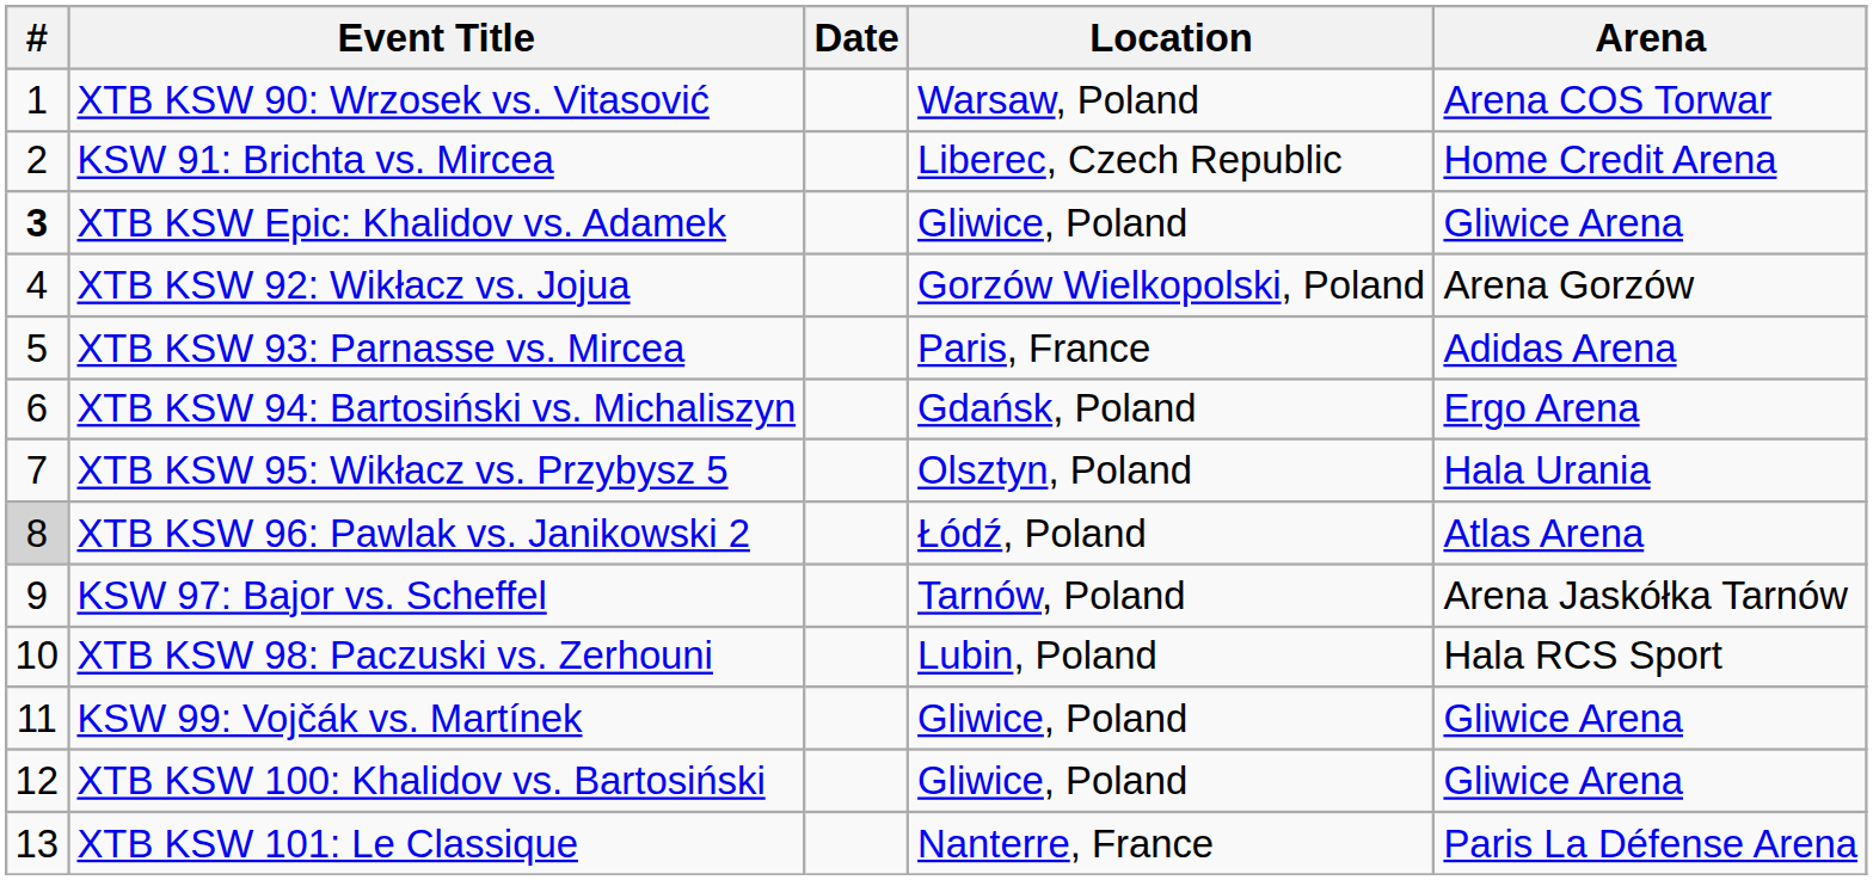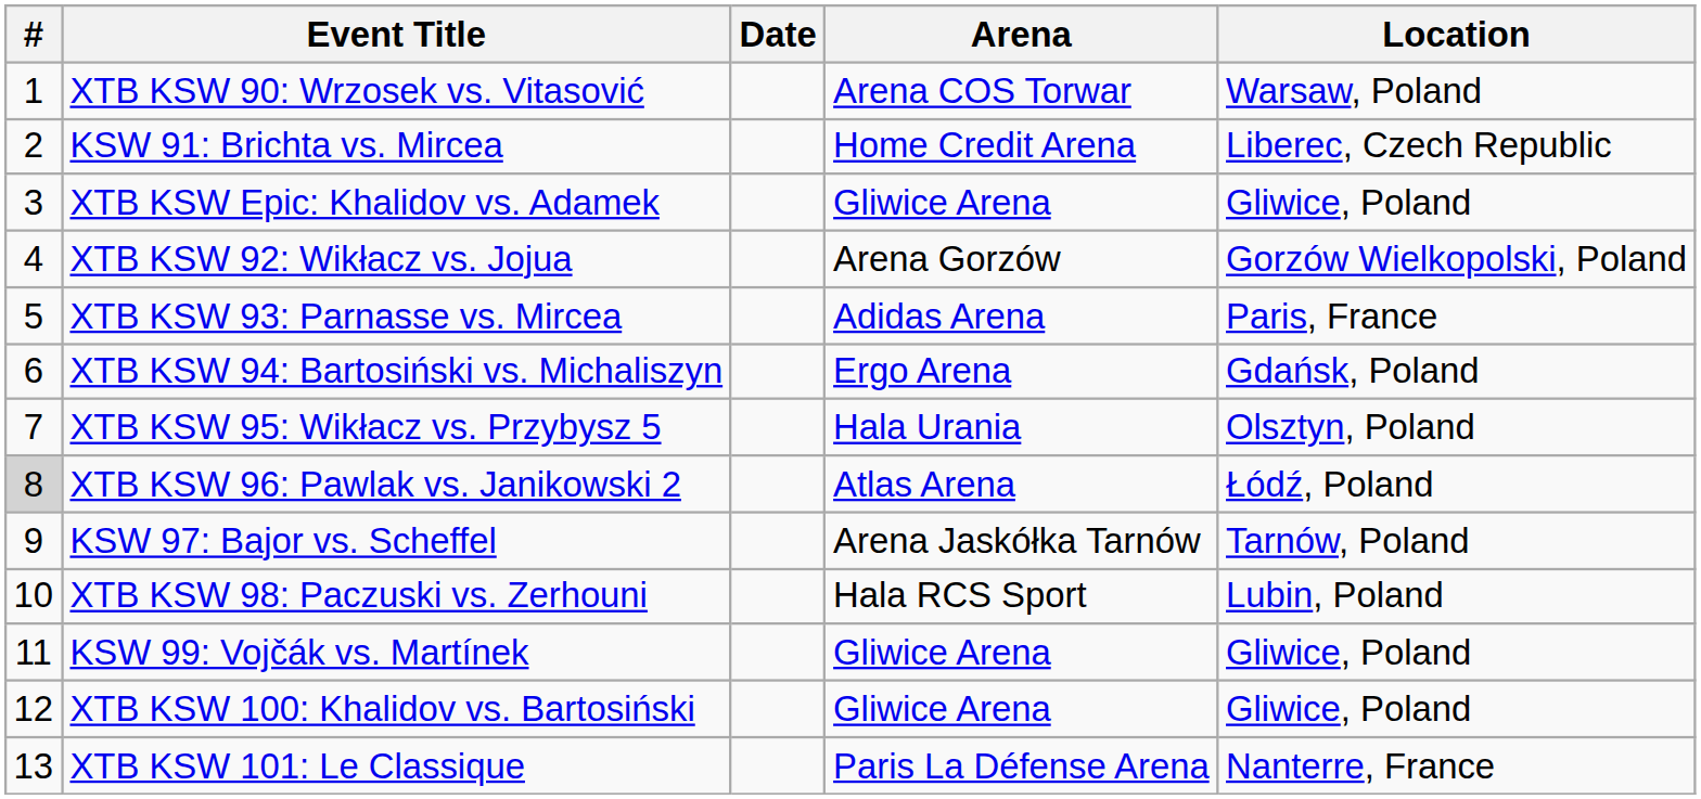columns swapped: Arena <-> Location
XTB KSW Epic: Khalidov vs. Adamek | #: bold -> normal
